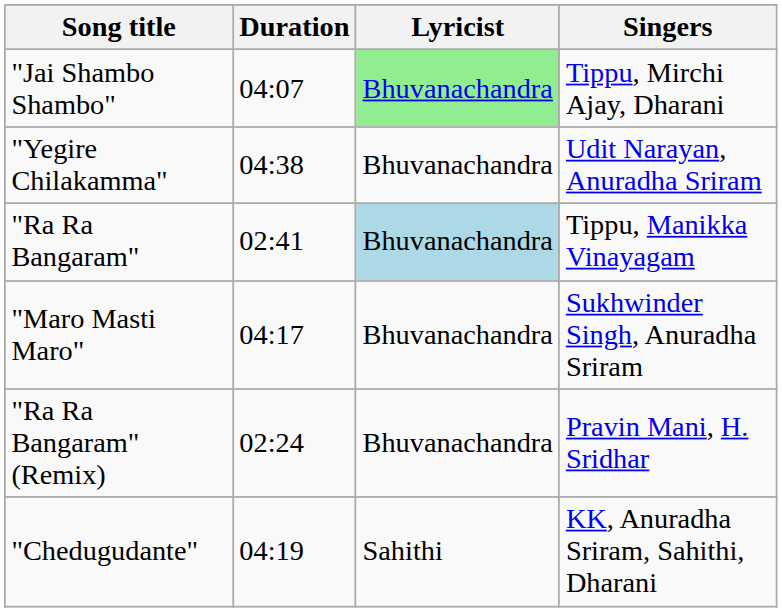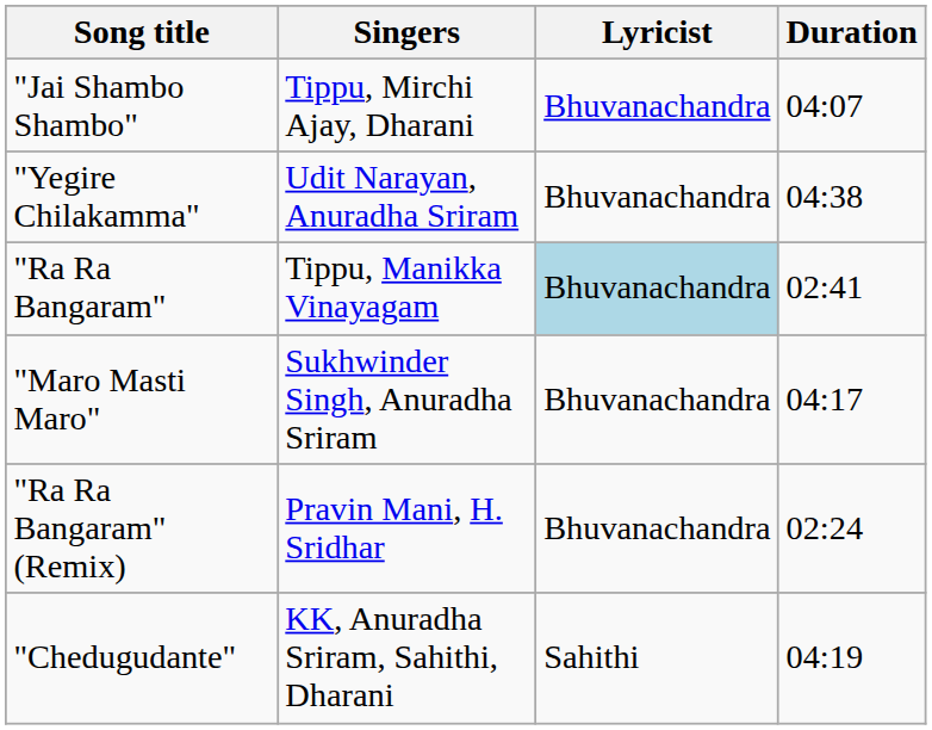columns swapped: Singers <-> Duration
"Jai Shambo Shambo" | Lyricist: lightgreen background -> no background
